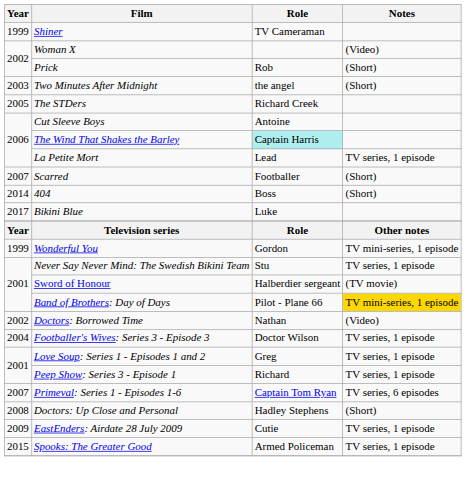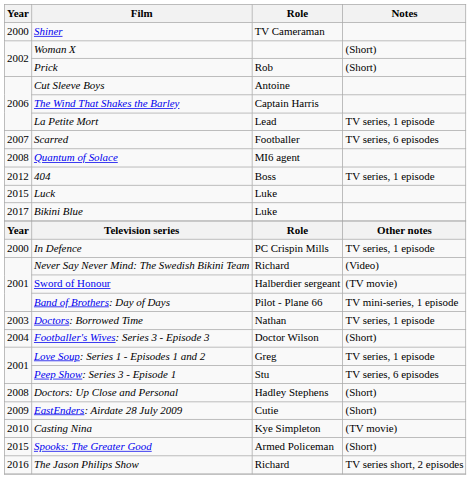Shiner | Year: 1999 -> 2000
Woman X | Notes: (Video) -> (Short)
- row: 2003 | Two Minutes After Midnight | the angel | (Short)
- row: 2005 | The STDers | Richard Creek
The Wind That Shakes the Barley | Role: paleturquoise background -> no background
Scarred | Notes: (Short) -> TV series, 6 episodes
+ row: 2008 | Quantum of Solace | MI6 agent
404 | Year: 2014 -> 2012
404 | Notes: (Short) -> TV series, 1 episode
+ row: 2015 | Luck | Luke
- row: 1999 | Wonderful You | Gordon | TV mini-series, 1 episode
+ row: 2000 | In Defence | PC Crispin Mills | TV series, 1 episode
Never Say Never Mind: The Swedish Bikini Team | Role: Stu -> Richard
Never Say Never Mind: The Swedish Bikini Team | Notes: TV series, 1 episode -> (Video)
Band of Brothers: Day of Days | Notes: gold background -> no background
Doctors: Borrowed Time | Year: 2002 -> 2003
Doctors: Borrowed Time | Notes: (Video) -> TV series, 1 episode
Footballer's Wives: Series 3 - Episode 3 | Notes: TV series, 1 episode -> (Short)
Peep Show: Series 3 - Episode 1 | Role: Richard -> Stu
Peep Show: Series 3 - Episode 1 | Notes: TV series, 1 episode -> TV series, 6 episodes
- row: 2007 | Primeval: Series 1 - Episodes 1-6 | Captain Tom Ryan | TV series, 6 episodes
EastEnders: Airdate 28 July 2009 | Notes: TV series, 1 episode -> (Short)
+ row: 2010 | Casting Nina | Kye Simpleton | (TV movie)
Spooks: The Greater Good | Notes: TV series, 1 episode -> (Short)
+ row: 2016 | The Jason Philips Show | Richard | TV series short, 2 episodes
